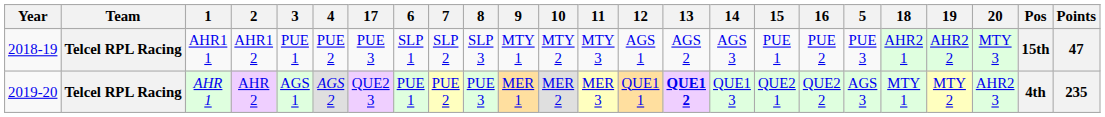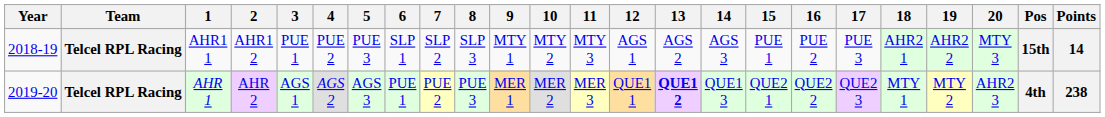columns swapped: 5 <-> 17
AHR1 1 | Points: 47 -> 14
AHR 1 | Points: 235 -> 238
